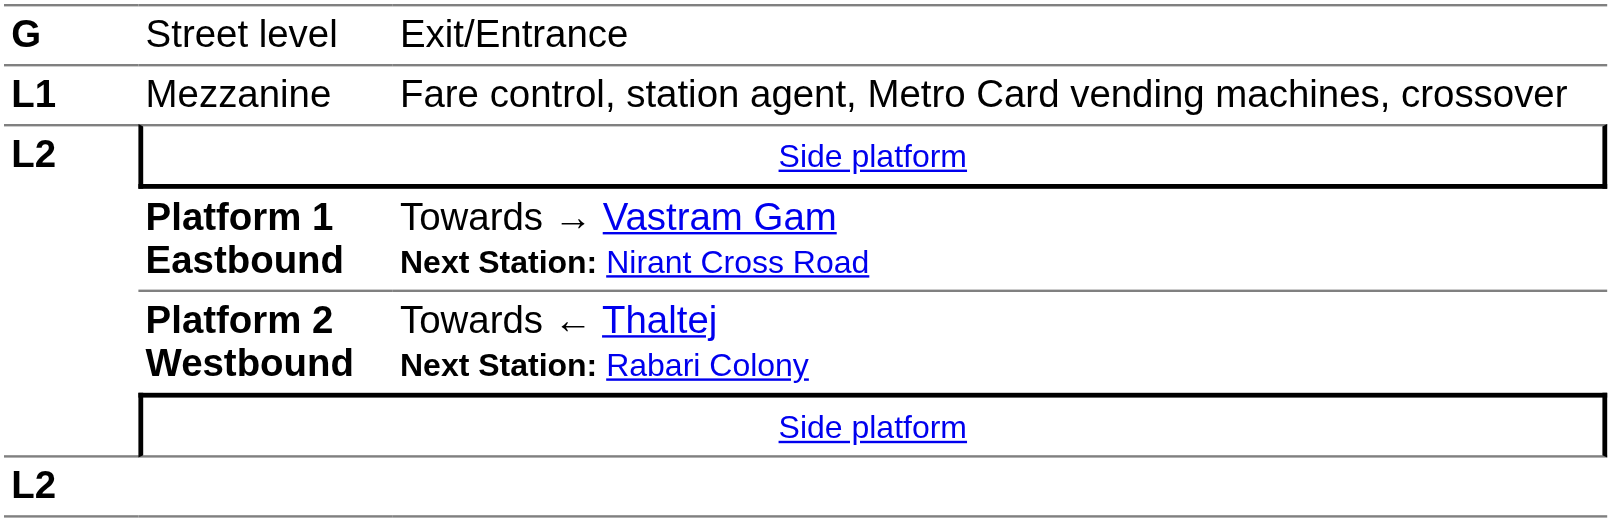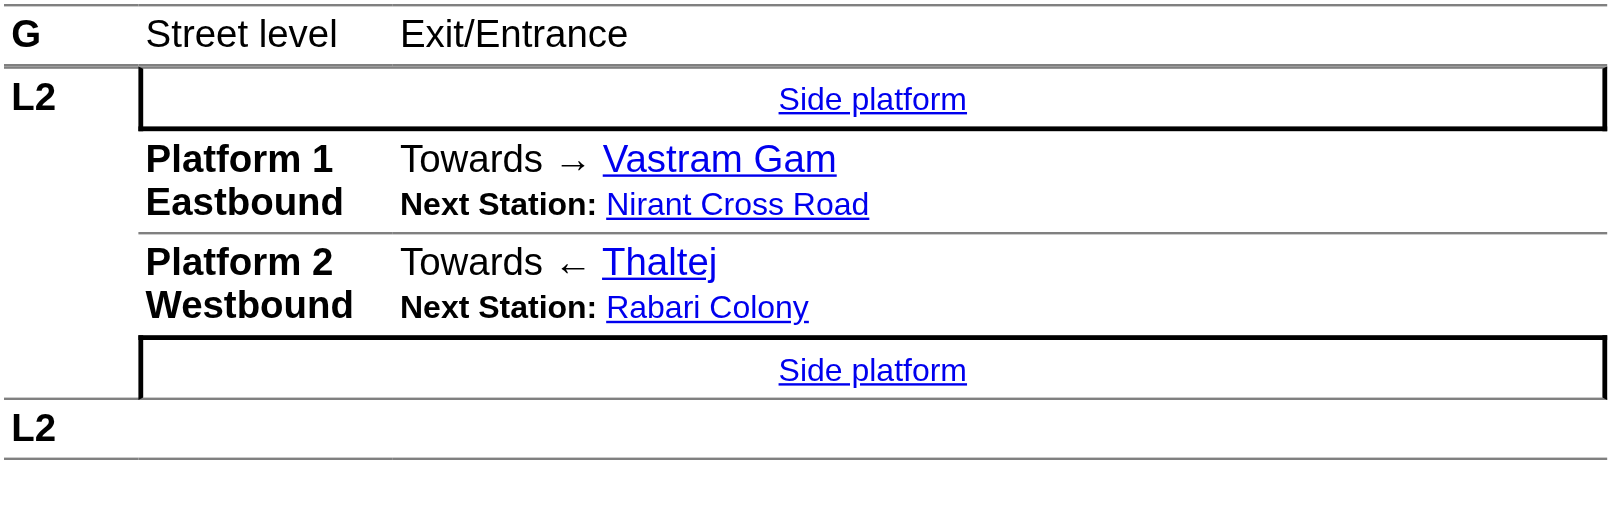- row: L1 | Mezzanine | Fare control, station agent, Metro Card vending machines, crossover
